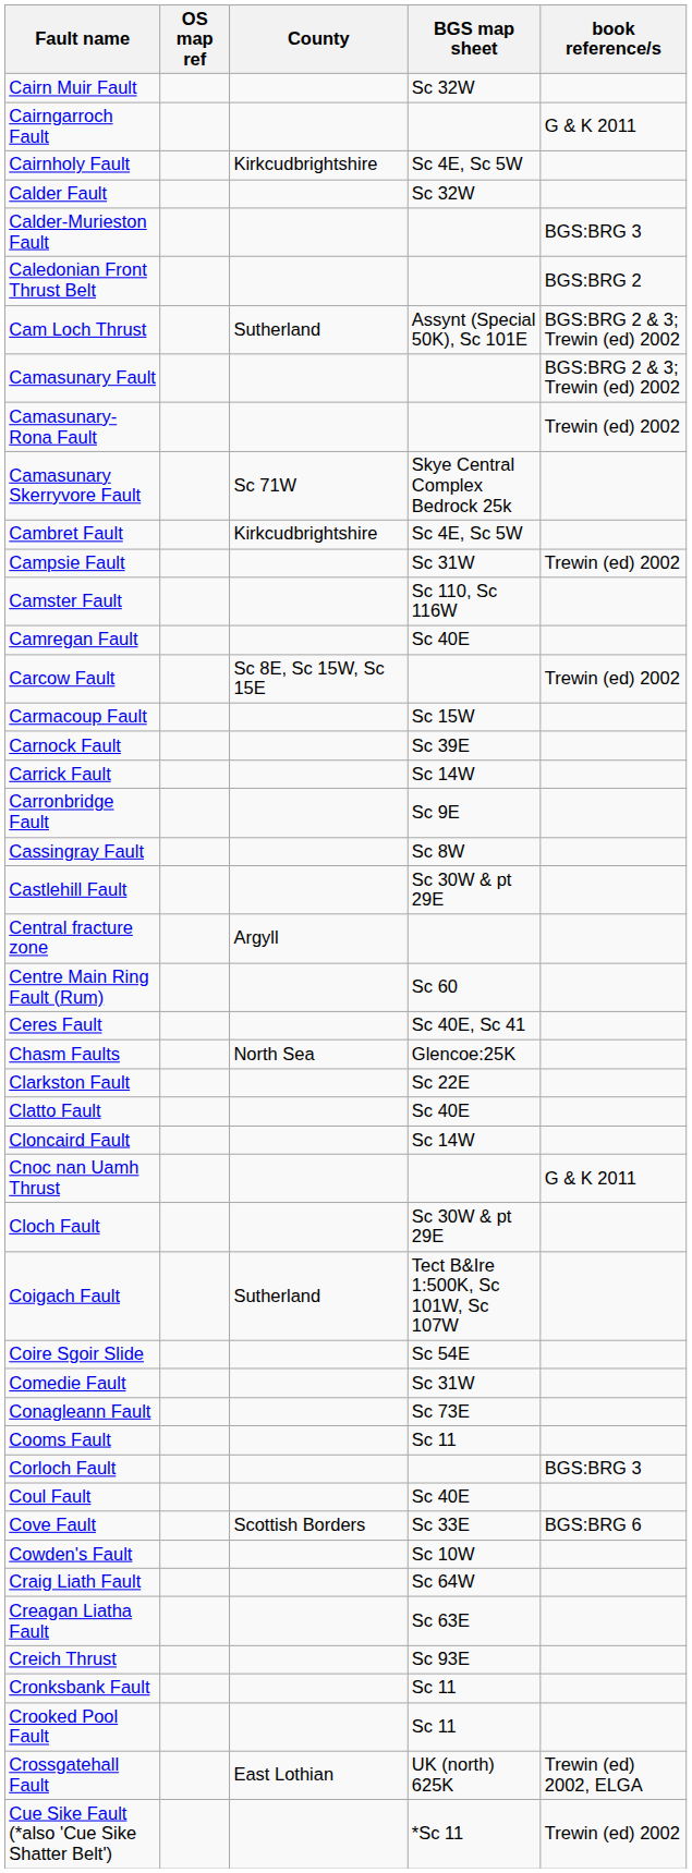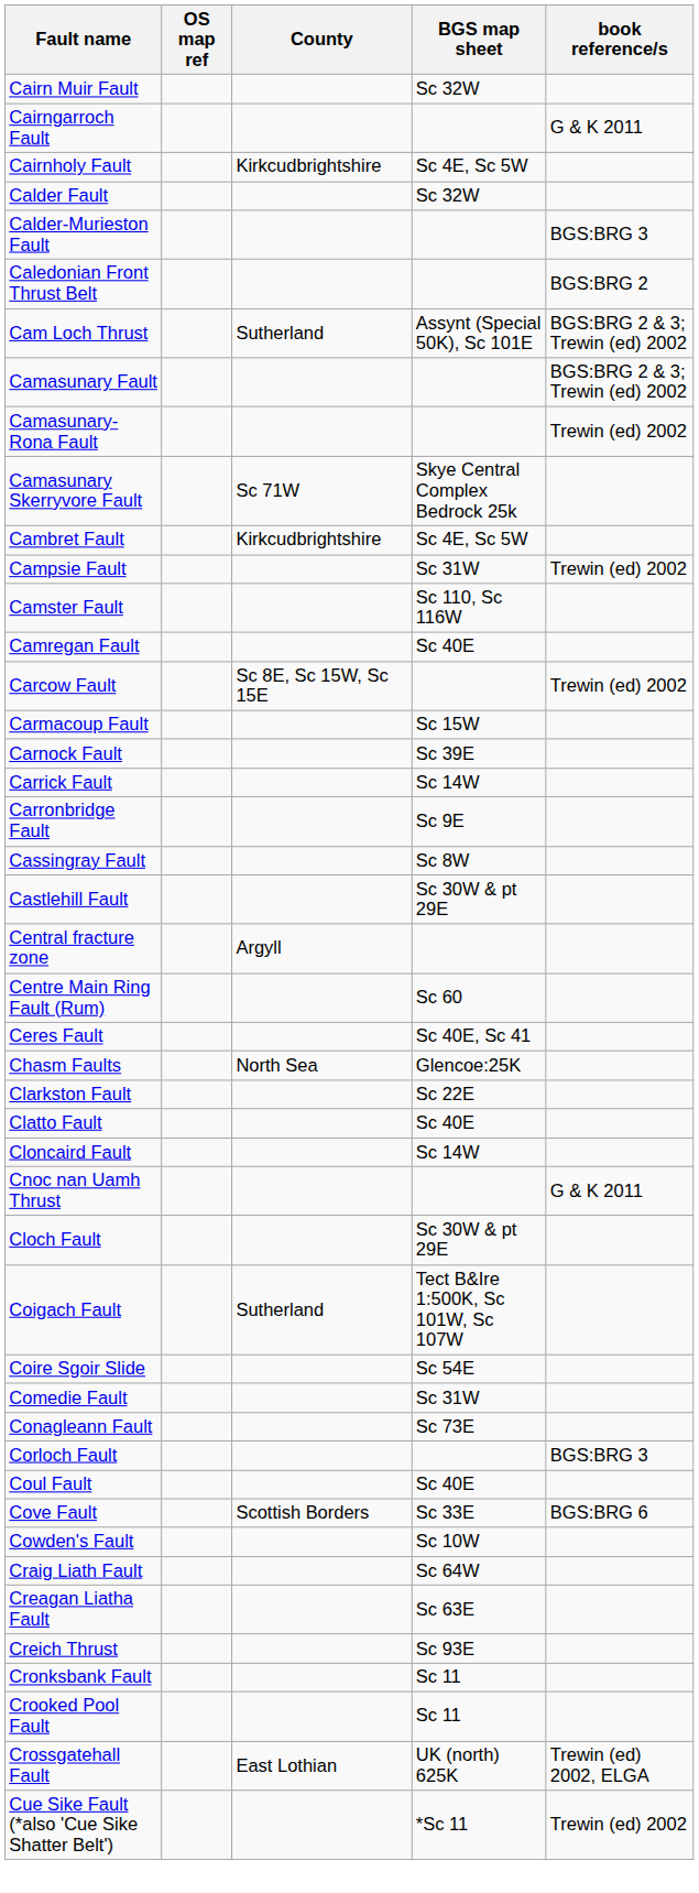- row: Cooms Fault | Sc 11
